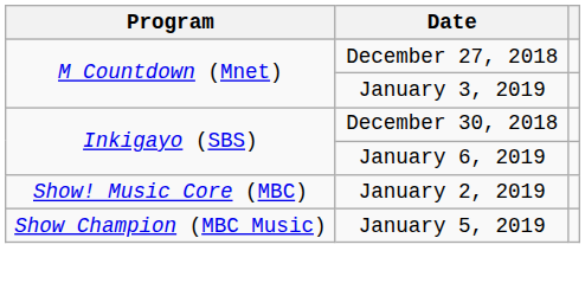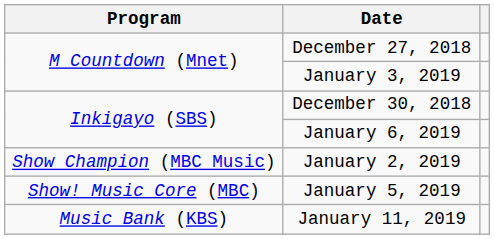January 2, 2019 | Program: Show! Music Core (MBC) -> Show Champion (MBC Music)
January 5, 2019 | Program: Show Champion (MBC Music) -> Show! Music Core (MBC)
+ row: Music Bank (KBS) | January 11, 2019
